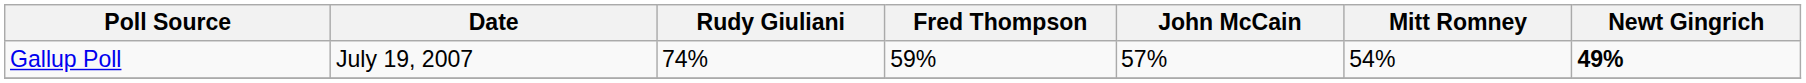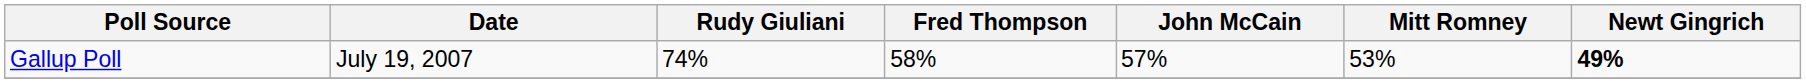Gallup Poll | Fred Thompson: 59% -> 58%
Gallup Poll | Mitt Romney: 54% -> 53%
